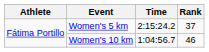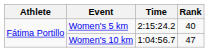Women's 5 km | Rank: 37 -> 40
Women's 10 km | Rank: 46 -> 47
